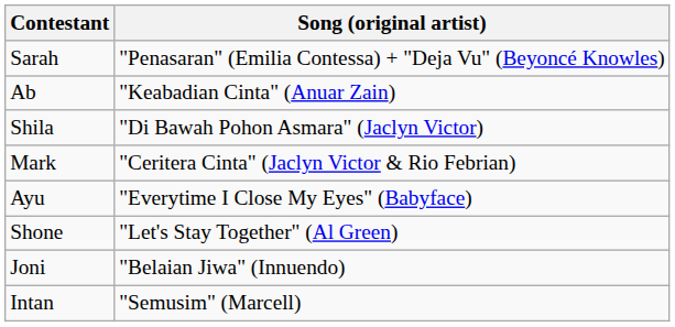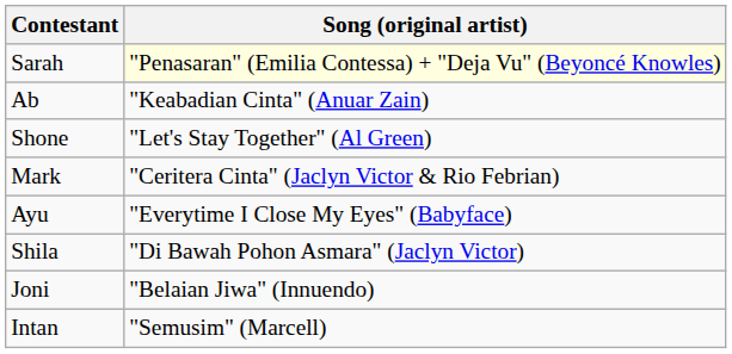Sarah | Song (original artist): no background -> lightyellow background
rows swapped: Shila <-> Shone
